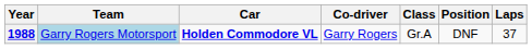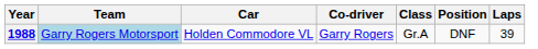1988 | Car: bold -> normal
1988 | Laps: 37 -> 39
